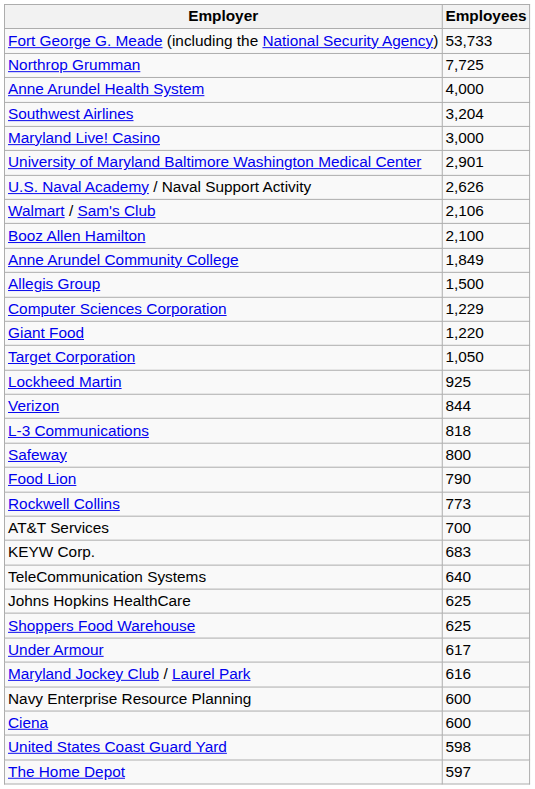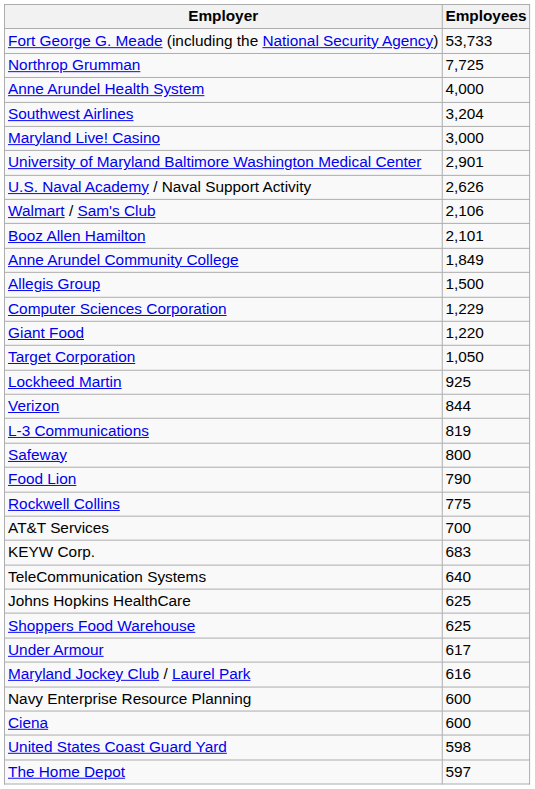Booz Allen Hamilton | Employees: 2,100 -> 2,101
L-3 Communications | Employees: 818 -> 819
Rockwell Collins | Employees: 773 -> 775
